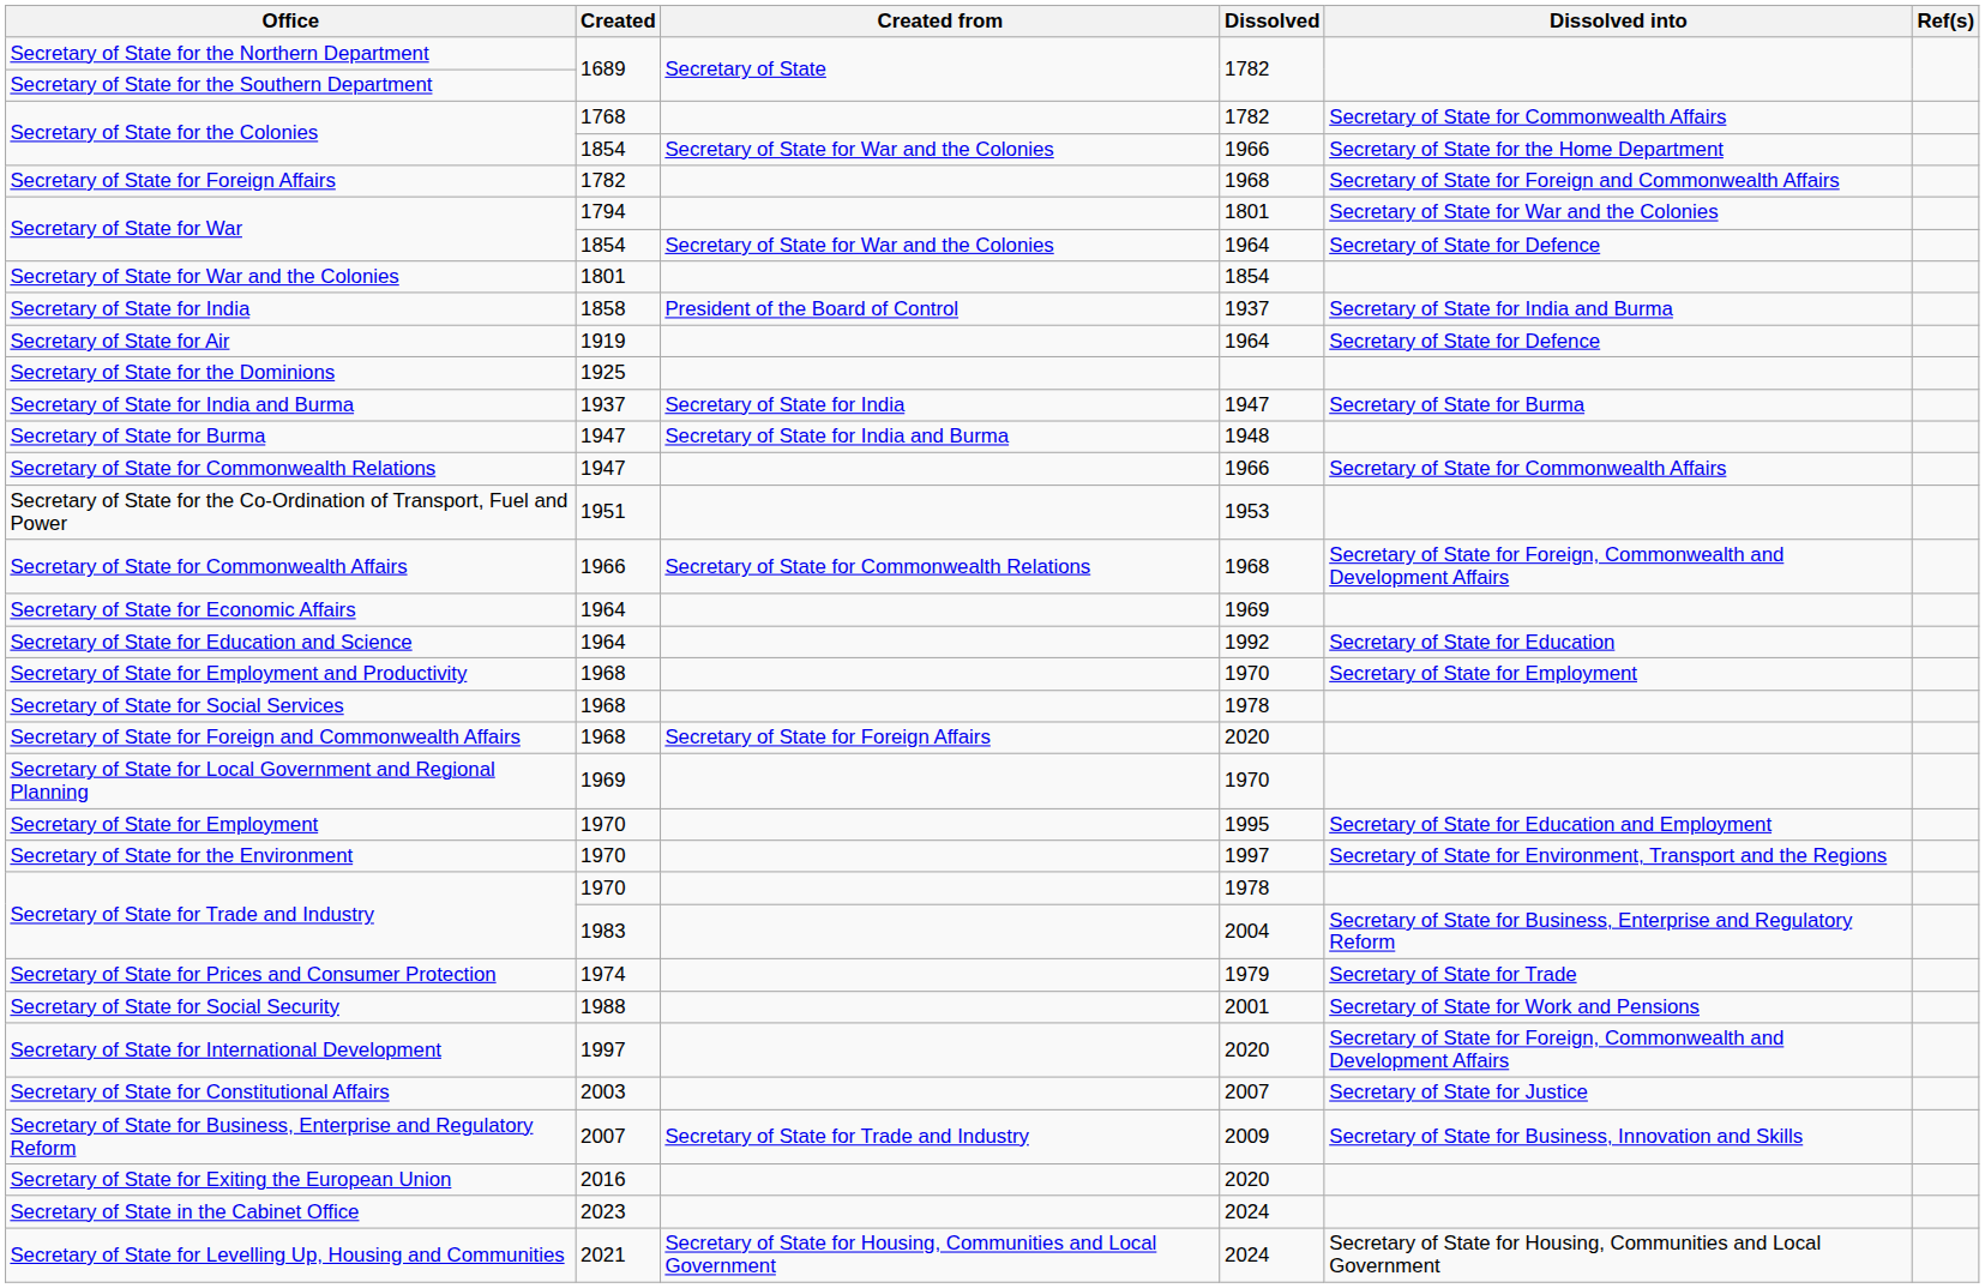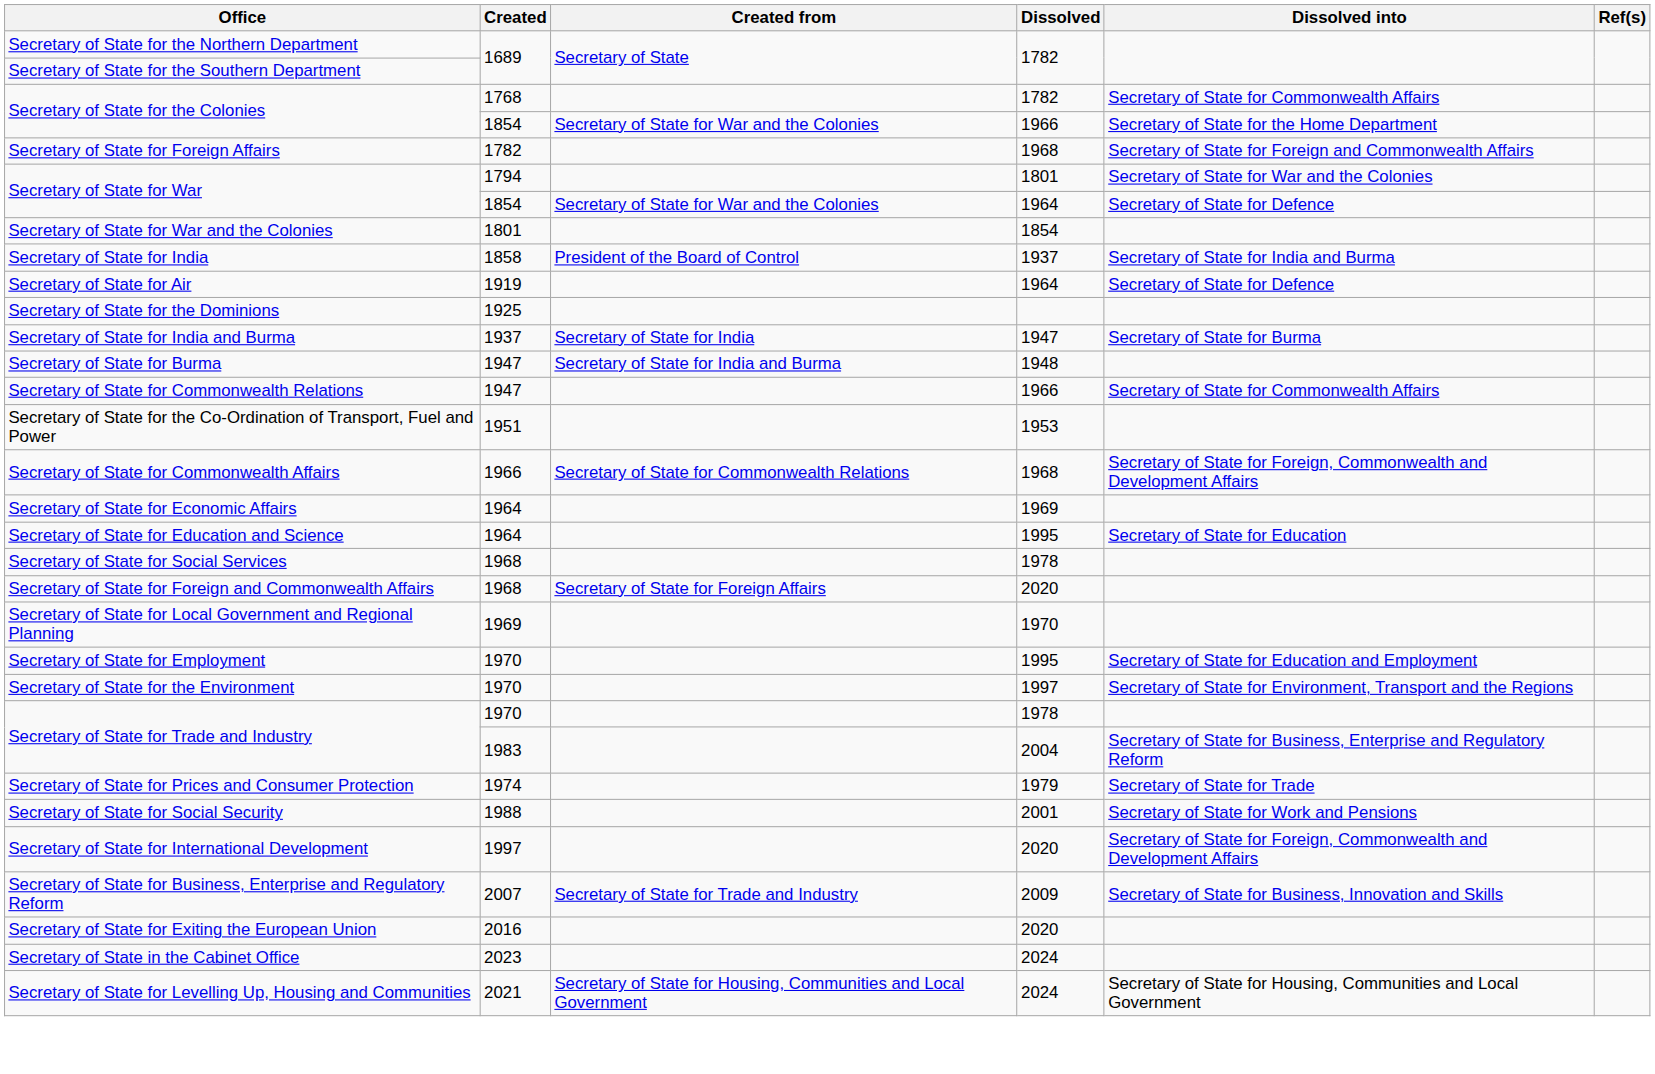Secretary of State for Education and Science | Dissolved: 1992 -> 1995
- row: Secretary of State for Employment and Productivity | 1968 | 1970 | Secretary of State for Employment
- row: Secretary of State for Constitutional Affairs | 2003 | 2007 | Secretary of State for Justice
